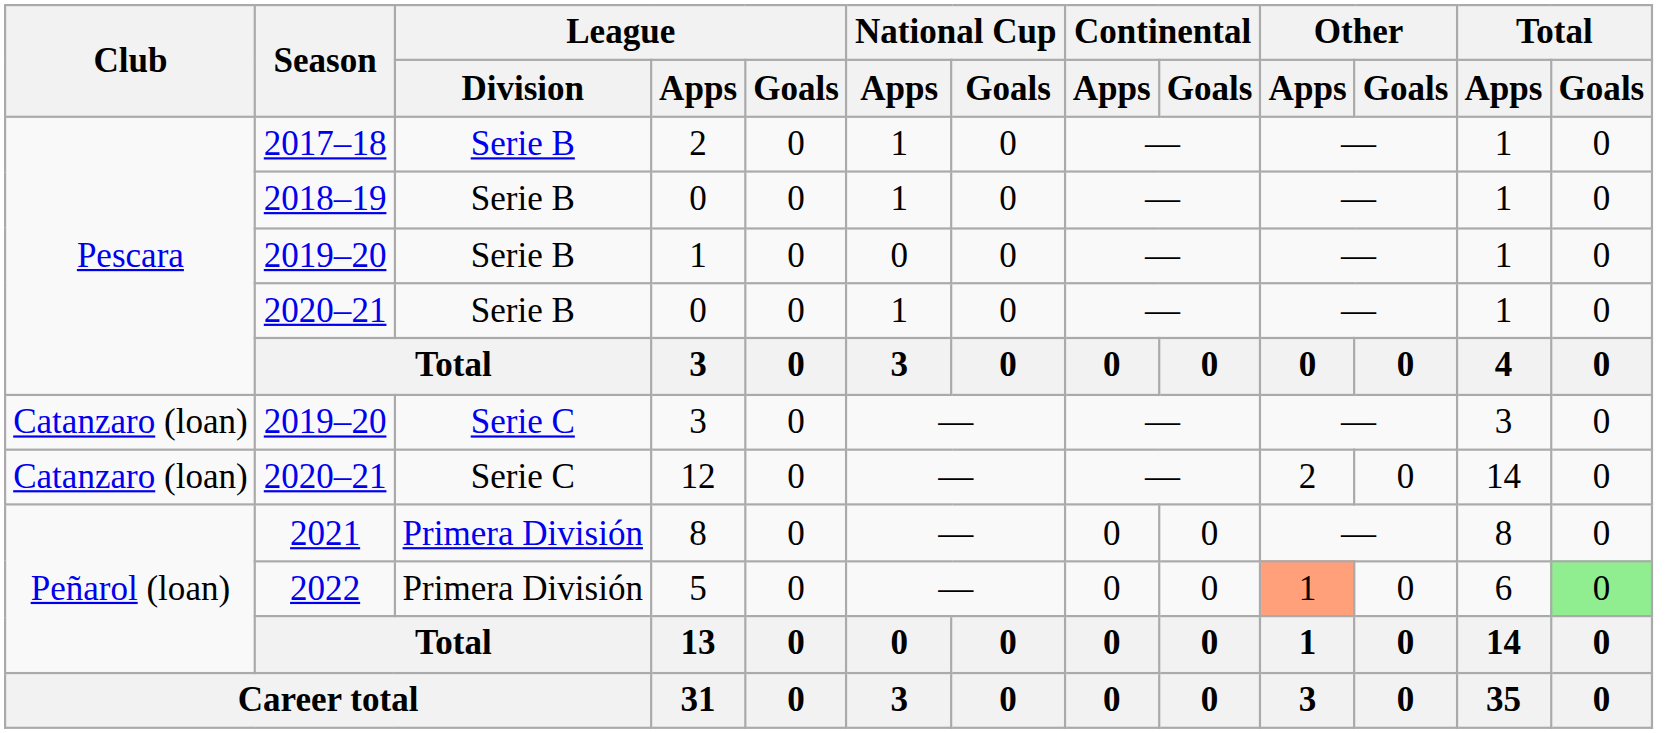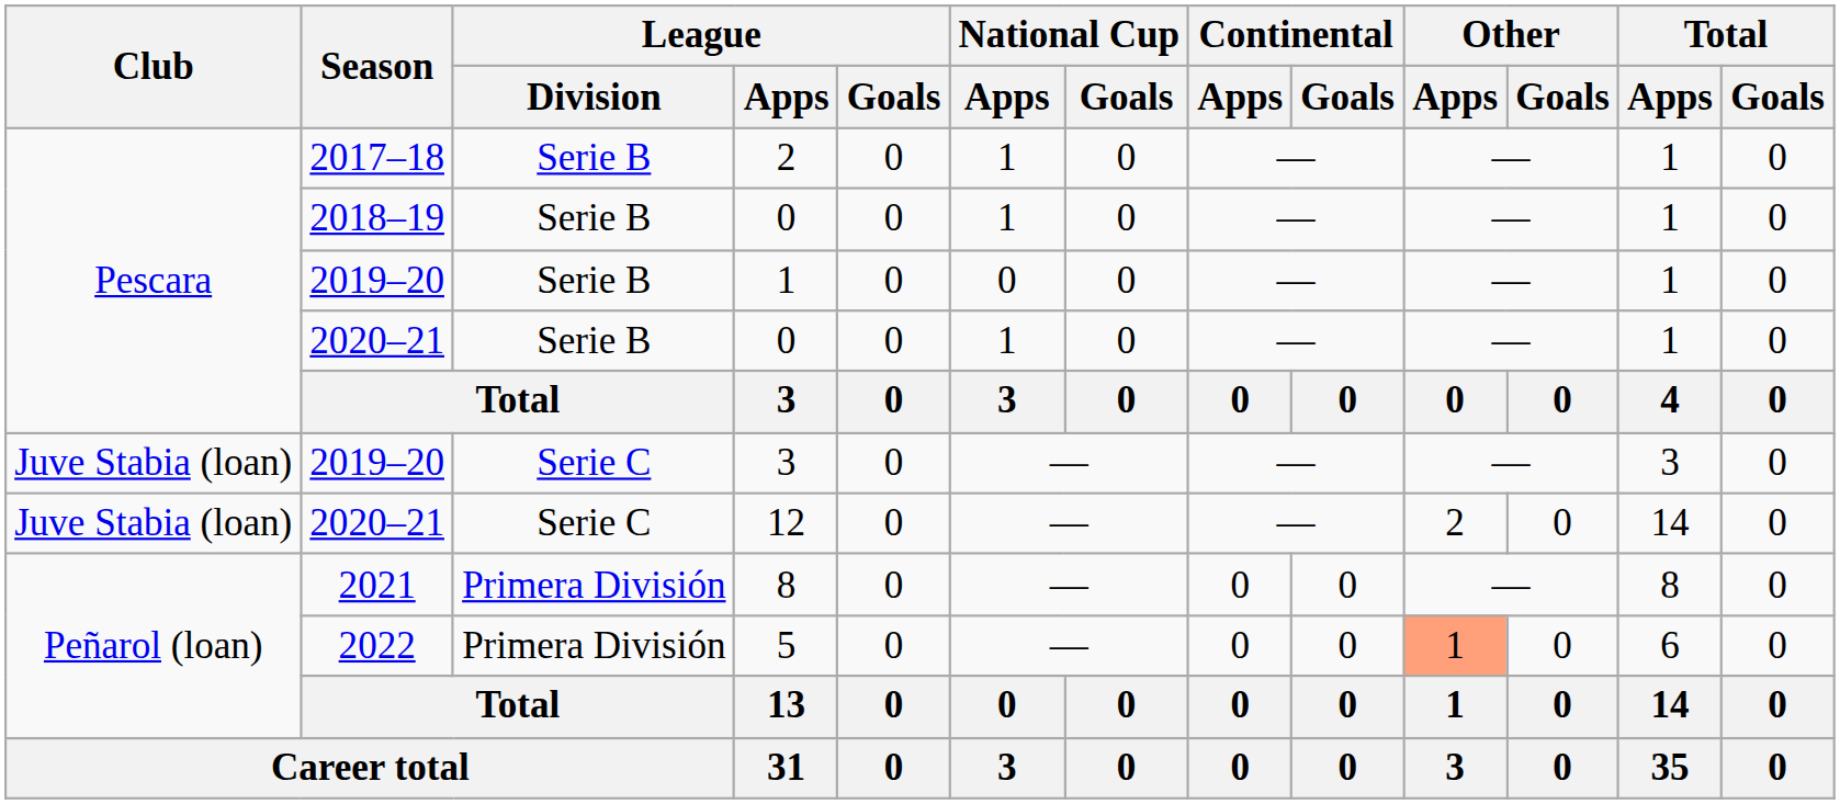2019–20 / 3 | Club: Catanzaro (loan) -> Juve Stabia (loan)
12 | Club: Catanzaro (loan) -> Juve Stabia (loan)
5 | Total / Goals: lightgreen background -> no background
